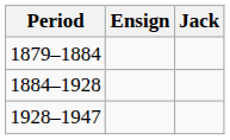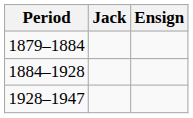columns swapped: Ensign <-> Jack
